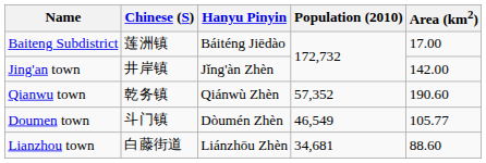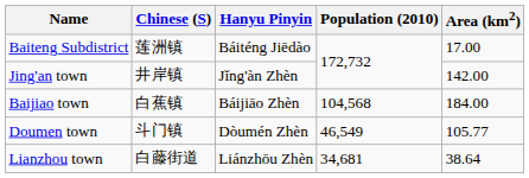+ row: Baijiao town | 白蕉镇 | Báijiāo Zhèn | 104,568 | 184.00
- row: Qianwu town | 乾务镇 | Qiánwù Zhèn | 57,352 | 190.60
Lianzhou town | Area (km2): 88.60 -> 38.64
